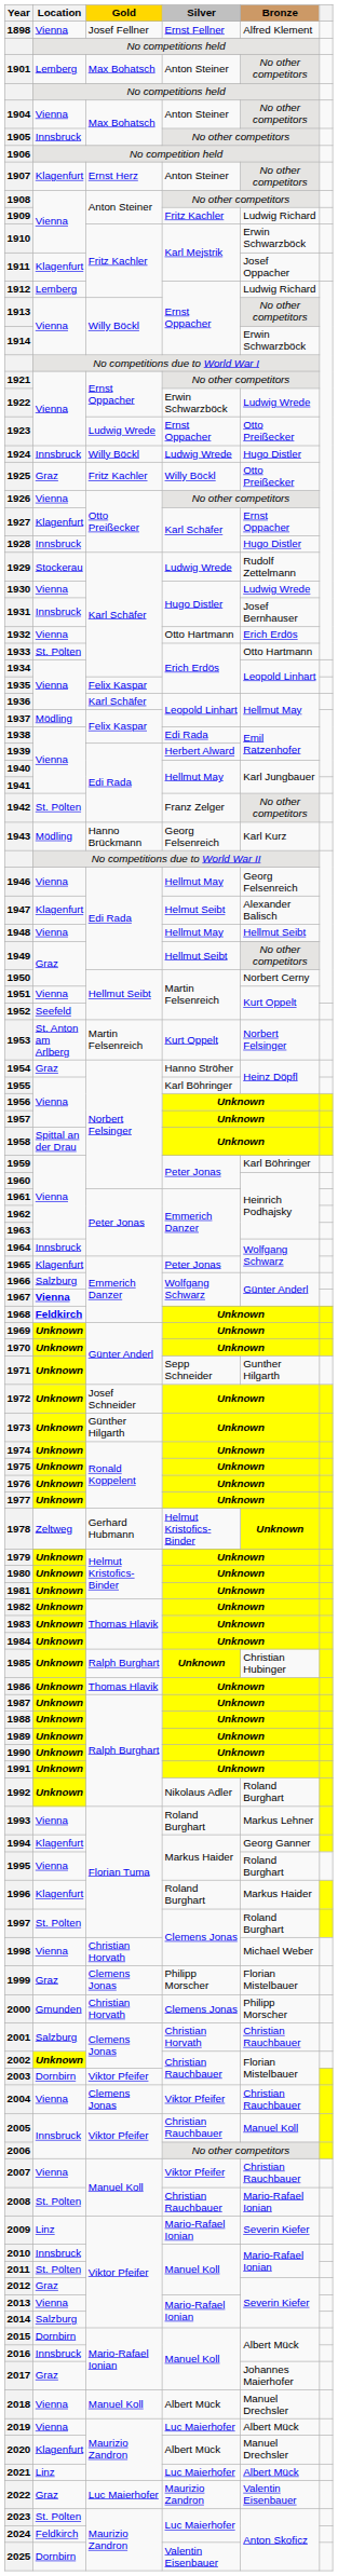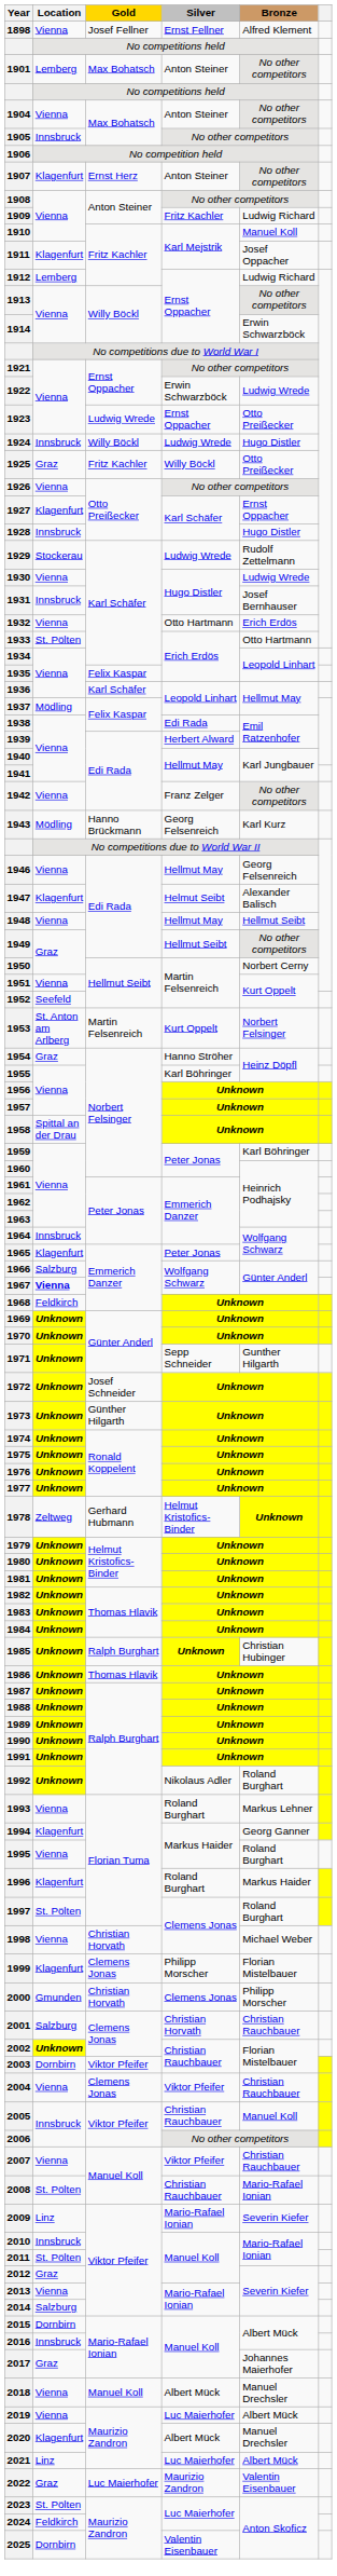1910 | Bronze: Erwin Schwarzböck -> Manuel Koll
1942 | Location: St. Pölten -> Vienna
1968 | Location: bold -> normal
1999 | Location: Graz -> Klagenfurt
